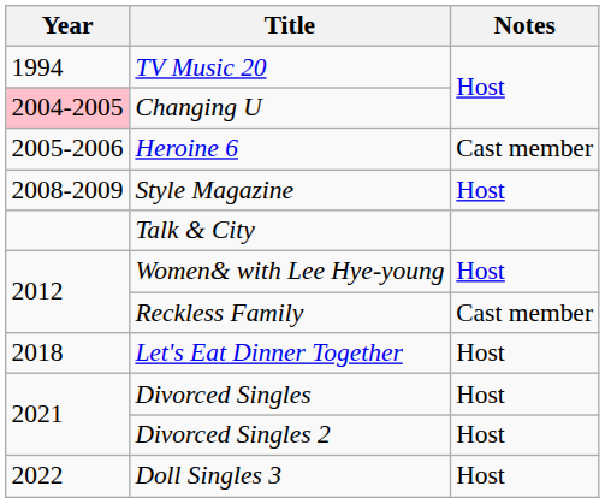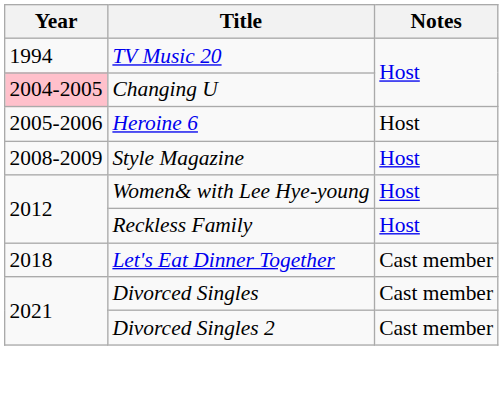Heroine 6 | Notes: Cast member -> Host
- row: Talk & City
Reckless Family | Notes: Cast member -> Host
Let's Eat Dinner Together | Notes: Host -> Cast member
Divorced Singles | Notes: Host -> Cast member
Divorced Singles 2 | Notes: Host -> Cast member
- row: 2022 | Doll Singles 3 | Host
